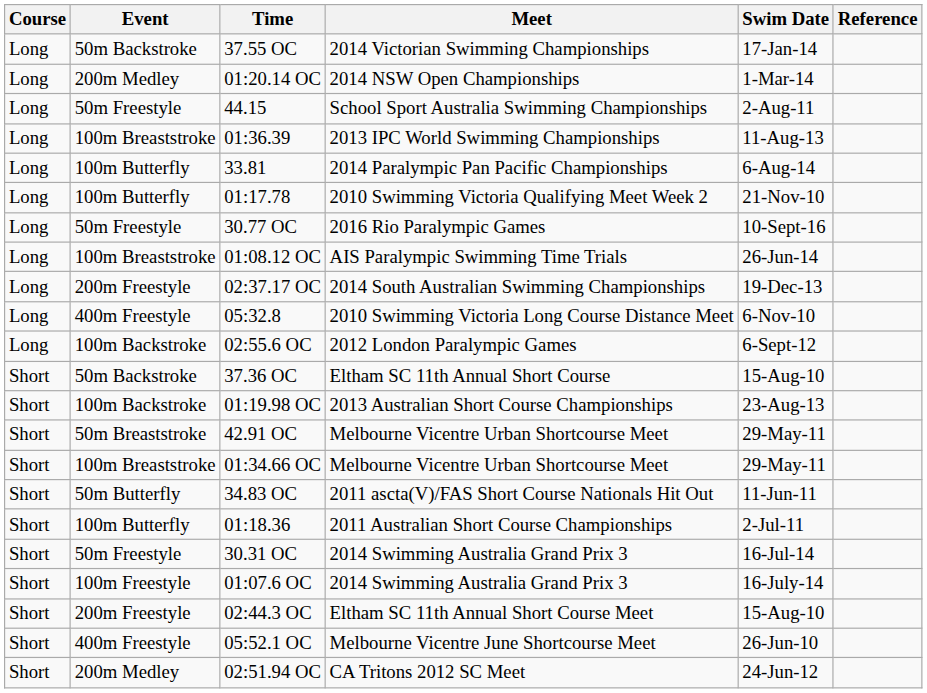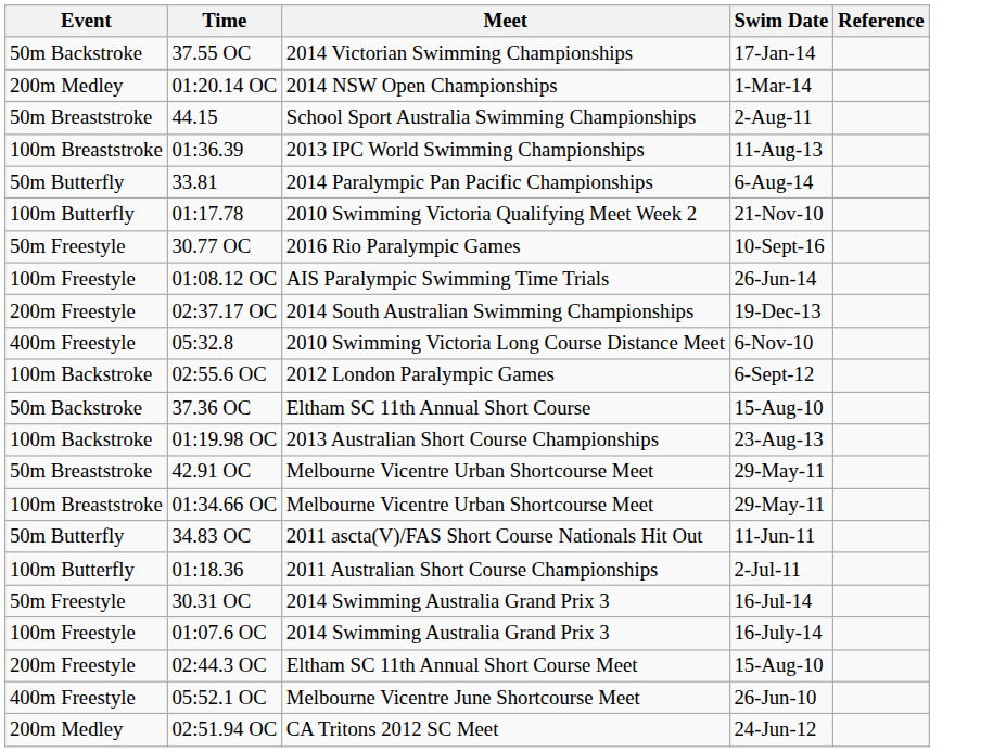- column: Course | Long | Long | Long | Long | Long | Long | Long | Long | Long | Long | Long | Short | Short | Short | Short | Short | Short | Short | Short | Short | Short | Short
44.15 | Event: 50m Freestyle -> 50m Breaststroke
33.81 | Event: 100m Butterfly -> 50m Butterfly
01:08.12 OC | Event: 100m Breaststroke -> 100m Freestyle
